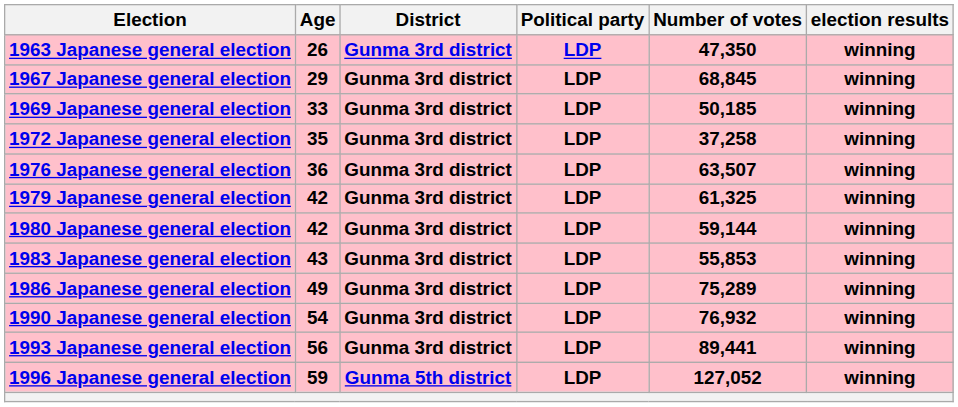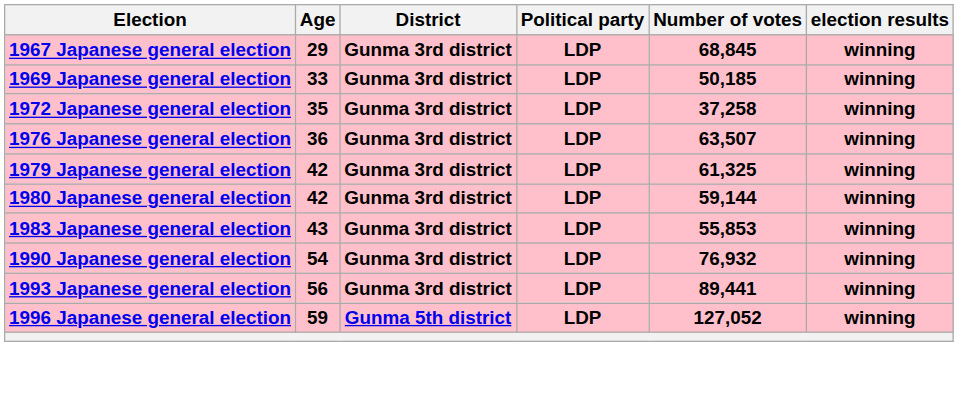- row: 1963 Japanese general election | 26 | Gunma 3rd district | LDP | 47,350 | winning
- row: 1986 Japanese general election | 49 | Gunma 3rd district | LDP | 75,289 | winning
